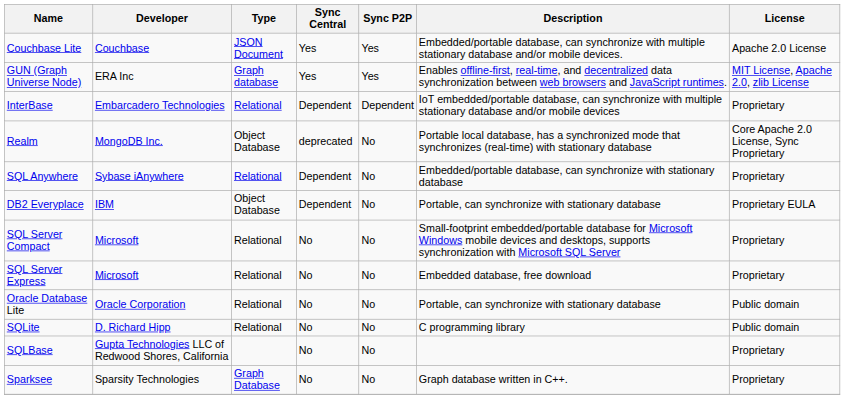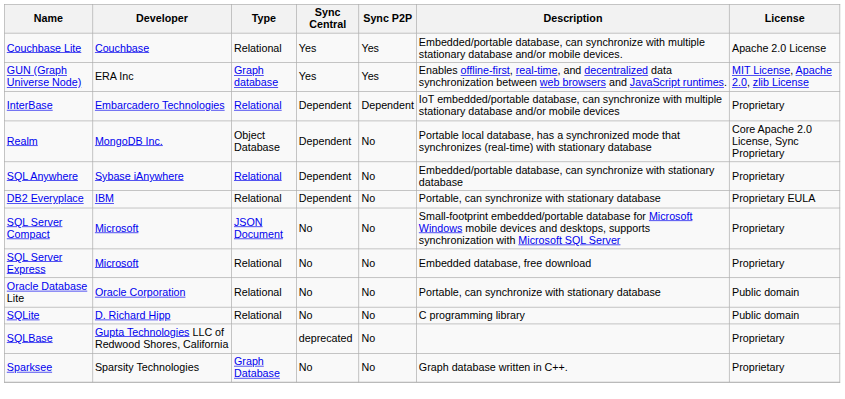Couchbase Lite | Type: JSON Document -> Relational
Realm | Sync Central: deprecated -> Dependent
DB2 Everyplace | Type: Object Database -> Relational
SQL Server Compact | Type: Relational -> JSON Document
SQLBase | Sync Central: No -> deprecated
